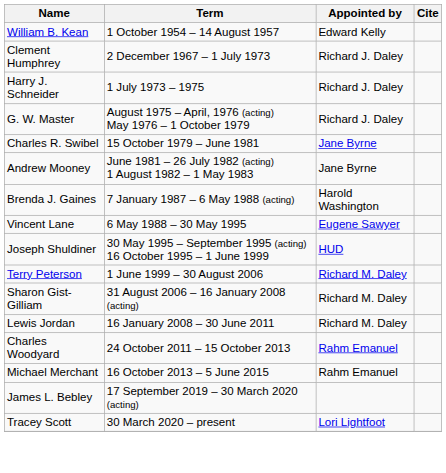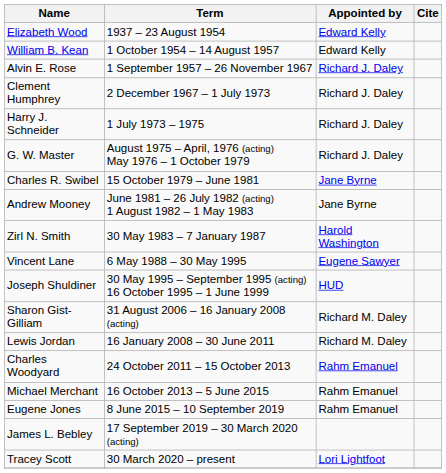+ row: Elizabeth Wood | 1937 – 23 August 1954 | Edward Kelly
+ row: Alvin E. Rose | 1 September 1957 – 26 November 1967 | Richard J. Daley
+ row: Zirl N. Smith | 30 May 1983 – 7 January 1987 | Harold Washington
- row: Brenda J. Gaines | 7 January 1987 – 6 May 1988 (acting) | Harold Washington
- row: Terry Peterson | 1 June 1999 – 30 August 2006 | Richard M. Daley
+ row: Eugene Jones | 8 June 2015 – 10 September 2019 | Rahm Emanuel
